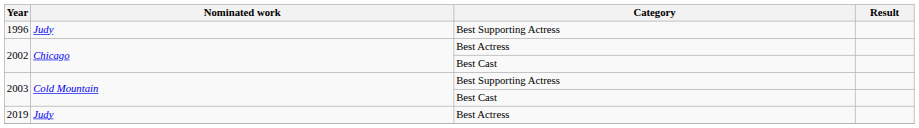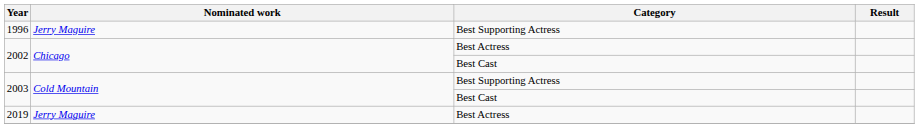1996 | Nominated work: Judy -> Jerry Maguire
2019 | Nominated work: Judy -> Jerry Maguire
